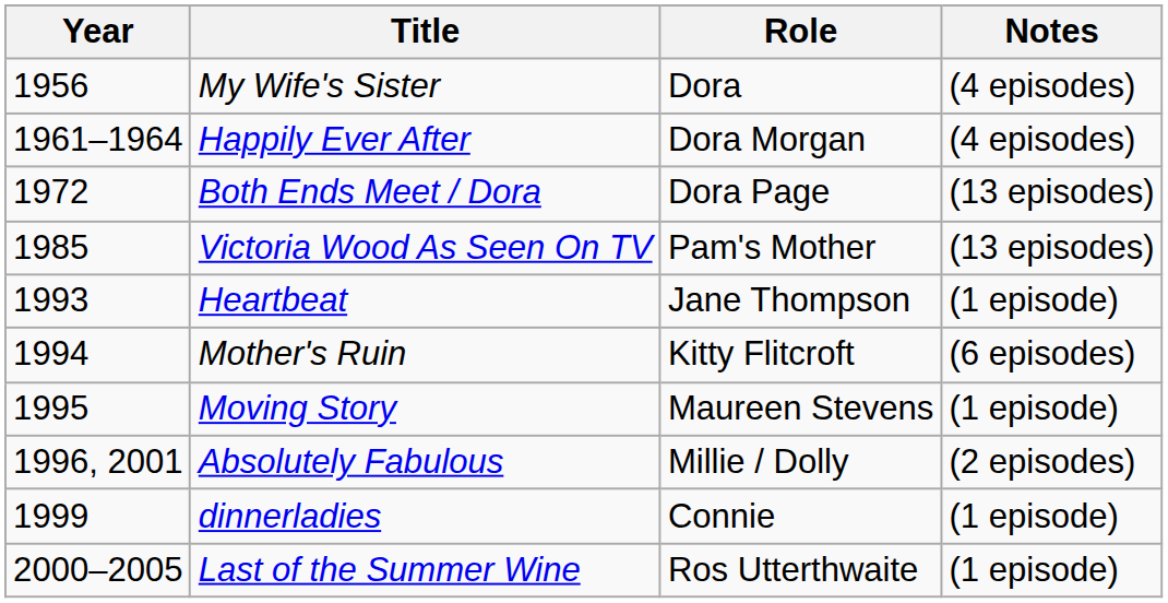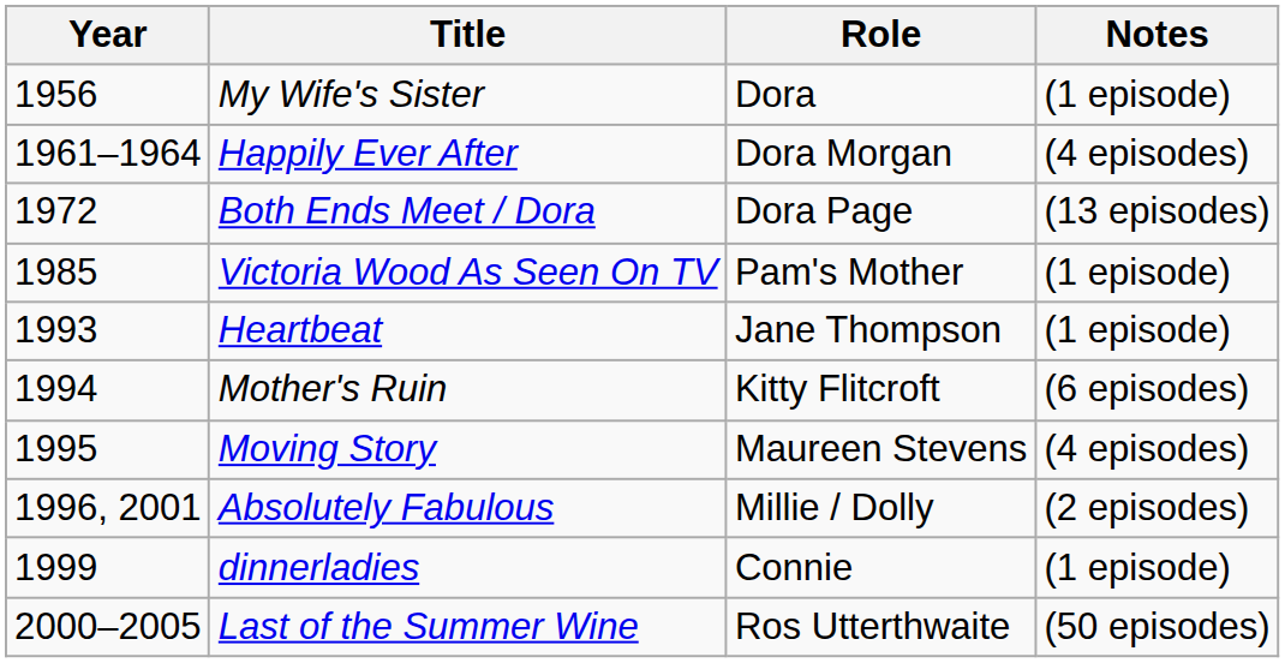My Wife's Sister | Notes: (4 episodes) -> (1 episode)
Victoria Wood As Seen On TV | Notes: (13 episodes) -> (1 episode)
Moving Story | Notes: (1 episode) -> (4 episodes)
Last of the Summer Wine | Notes: (1 episode) -> (50 episodes)
